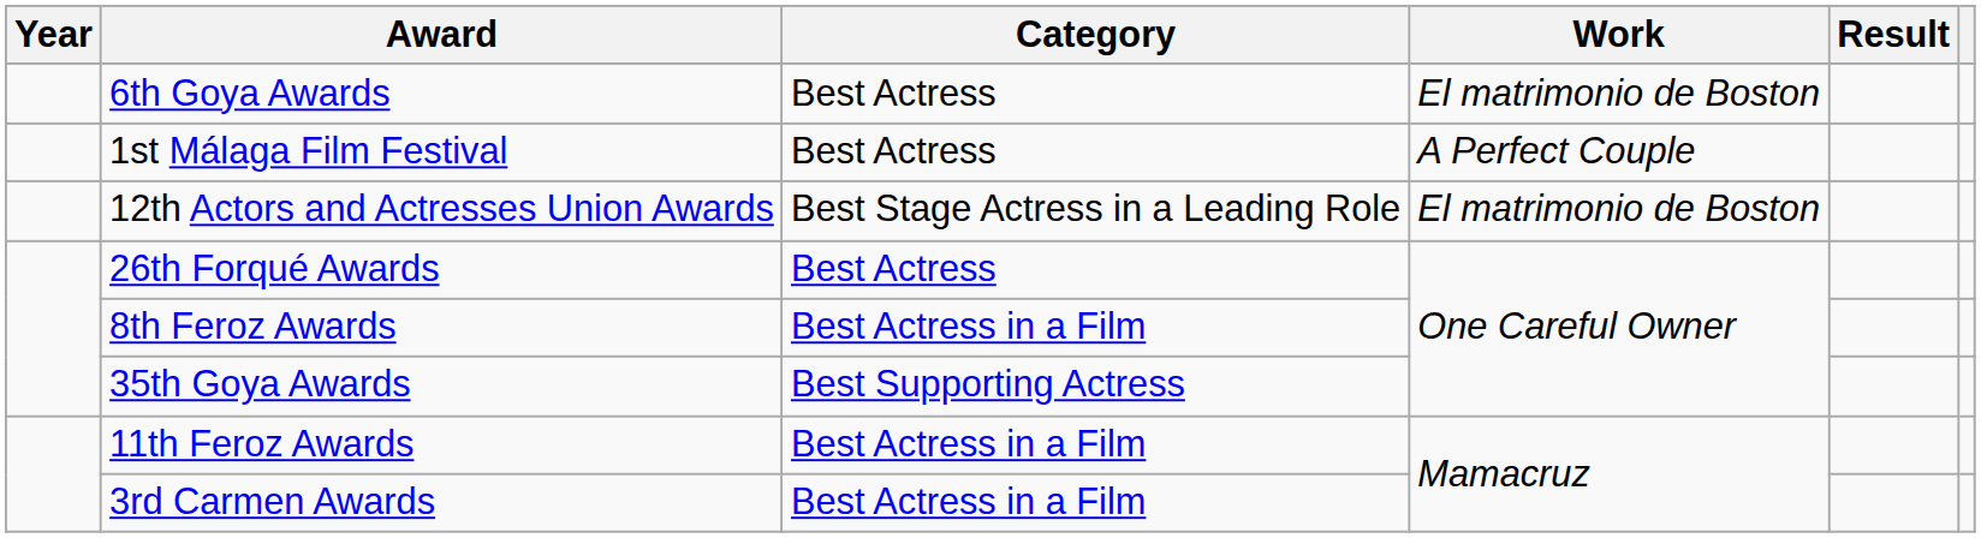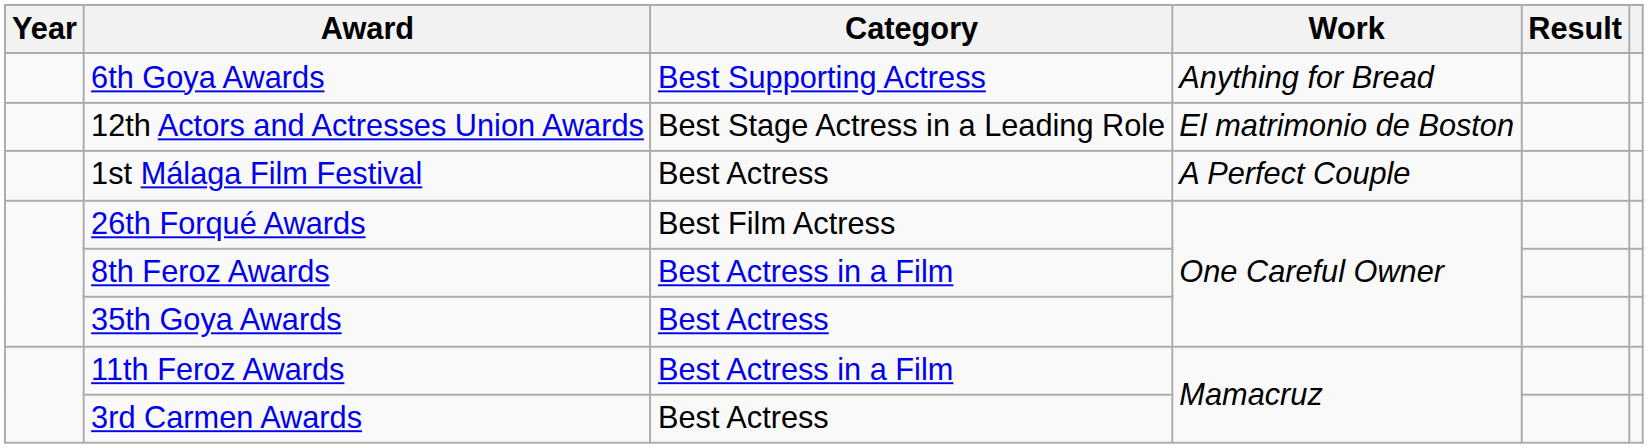6th Goya Awards | Category: Best Actress -> Best Supporting Actress
6th Goya Awards | Work: El matrimonio de Boston -> Anything for Bread
rows swapped: 1st Málaga Film Festival <-> 12th Actors and Actresses Union Awards
26th Forqué Awards | Category: Best Actress -> Best Film Actress
35th Goya Awards | Category: Best Supporting Actress -> Best Actress
3rd Carmen Awards | Category: Best Actress in a Film -> Best Actress
